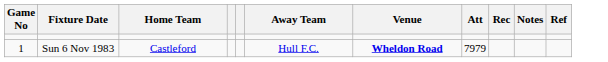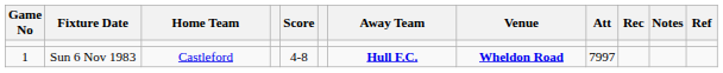+ column: Score | 4-8
Sun 6 Nov 1983 | Away Team: normal -> bold
Sun 6 Nov 1983 | Att: 7979 -> 7997
